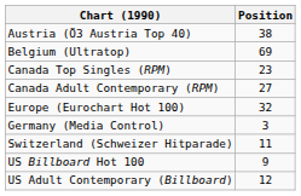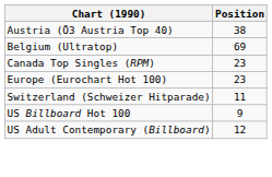- row: Canada Adult Contemporary (RPM) | 27
Europe (Eurochart Hot 100) | Position: 32 -> 23
- row: Germany (Media Control) | 3
